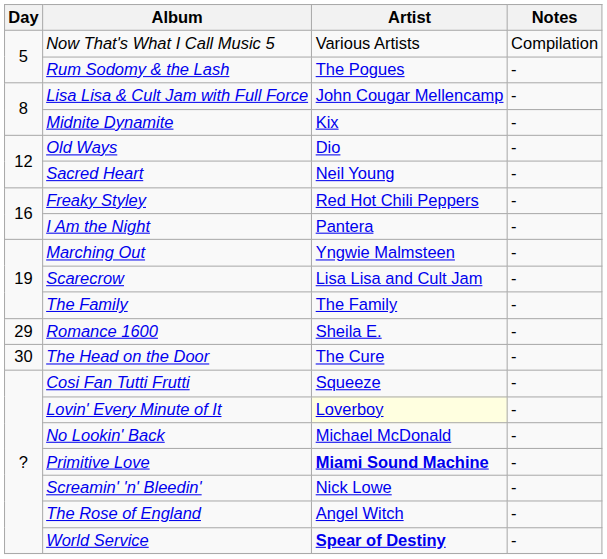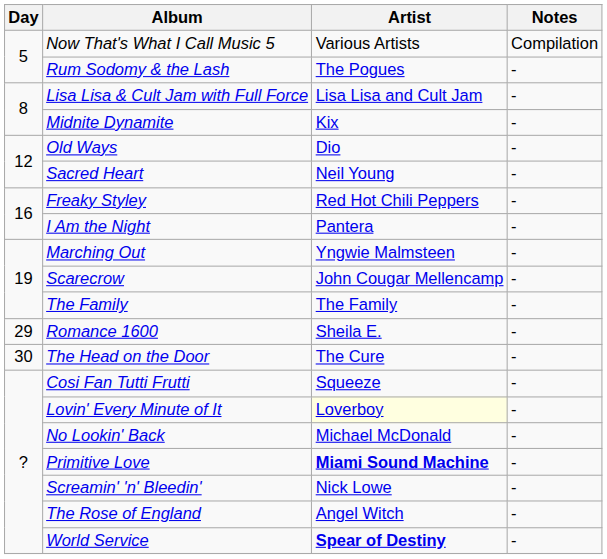Lisa Lisa & Cult Jam with Full Force | Artist: John Cougar Mellencamp -> Lisa Lisa and Cult Jam
Scarecrow | Artist: Lisa Lisa and Cult Jam -> John Cougar Mellencamp
